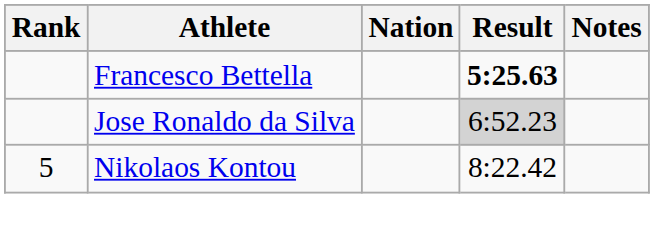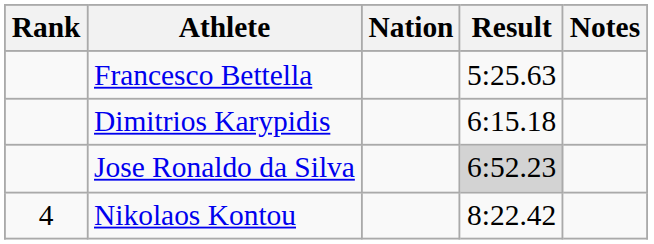Francesco Bettella | Result: bold -> normal
+ row: Dimitrios Karypidis | 6:15.18
Nikolaos Kontou | Rank: 5 -> 4
